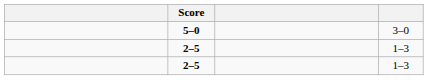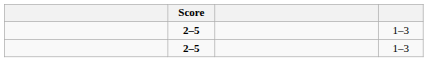- row: 5–0 | 3–0
